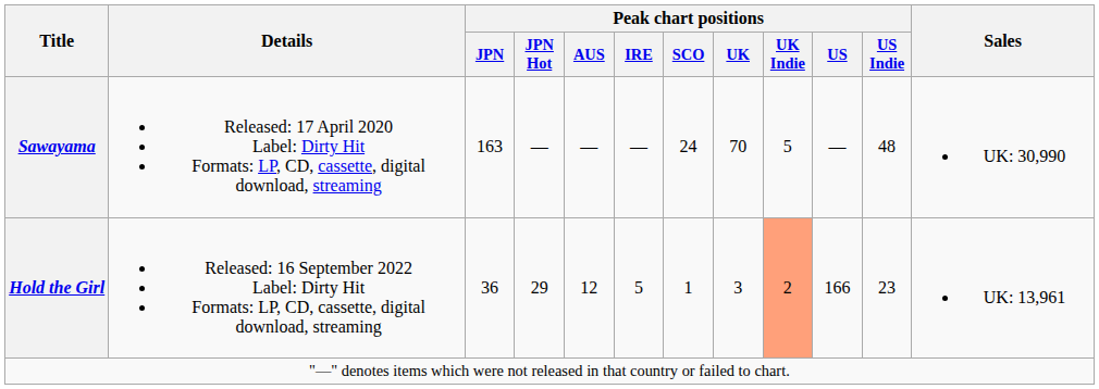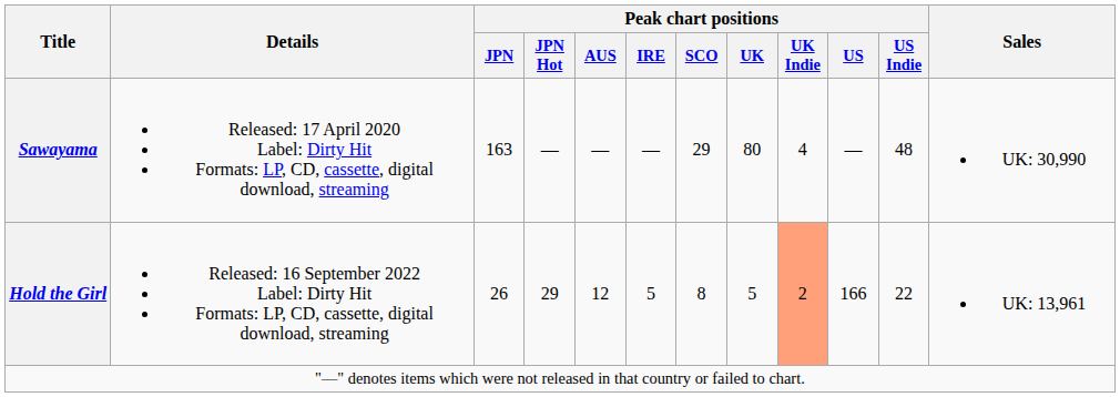Sawayama | Peak chart positions / SCO: 24 -> 29
Sawayama | Peak chart positions / UK: 70 -> 80
Sawayama | Peak chart positions / UK Indie: 5 -> 4
Hold the Girl | Peak chart positions / JPN: 36 -> 26
Hold the Girl | Peak chart positions / SCO: 1 -> 8
Hold the Girl | Peak chart positions / UK: 3 -> 5
Hold the Girl | Peak chart positions / US Indie: 23 -> 22
